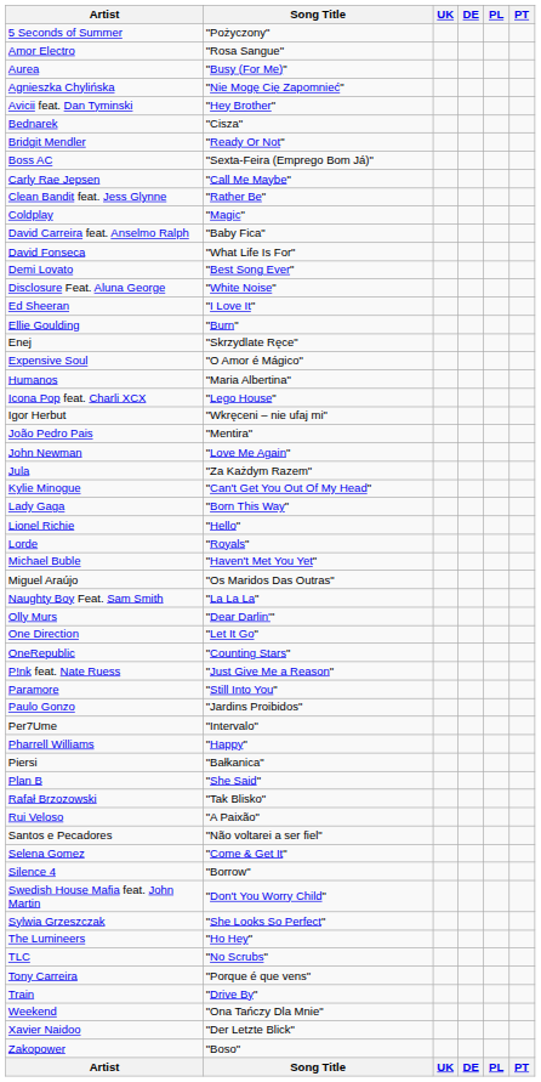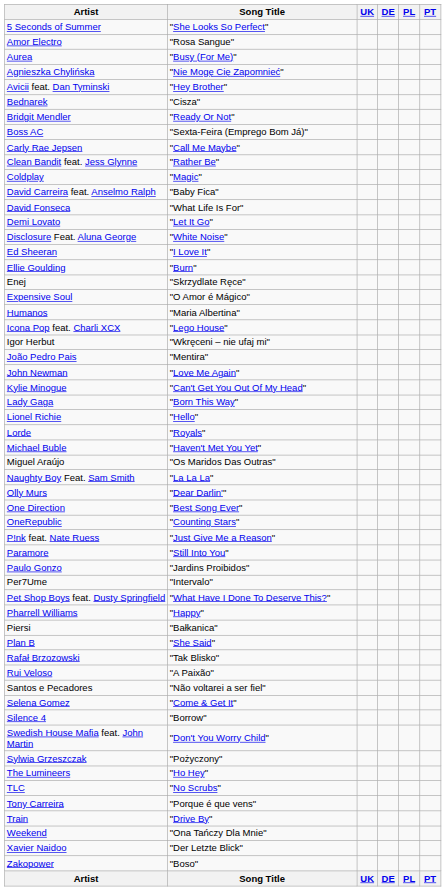5 Seconds of Summer | Song Title: "Pożyczony" -> "She Looks So Perfect"
Demi Lovato | Song Title: "Best Song Ever" -> "Let It Go"
- row: Jula | "Za Każdym Razem"
One Direction | Song Title: "Let It Go" -> "Best Song Ever"
+ row: Pet Shop Boys feat. Dusty Springfield | "What Have I Done To Deserve This?"
Sylwia Grzeszczak | Song Title: "She Looks So Perfect" -> "Pożyczony"
